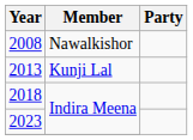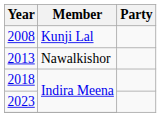2008 | Member: Nawalkishor -> Kunji Lal
2013 | Member: Kunji Lal -> Nawalkishor
